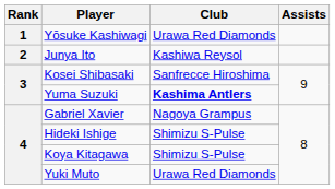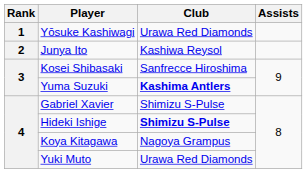Gabriel Xavier | Club: Nagoya Grampus -> Shimizu S-Pulse
Hideki Ishige | Club: normal -> bold
Koya Kitagawa | Club: Shimizu S-Pulse -> Nagoya Grampus
